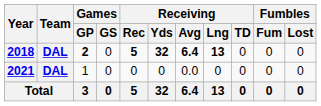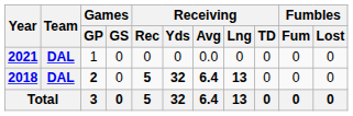rows swapped: 2018 <-> 2021
